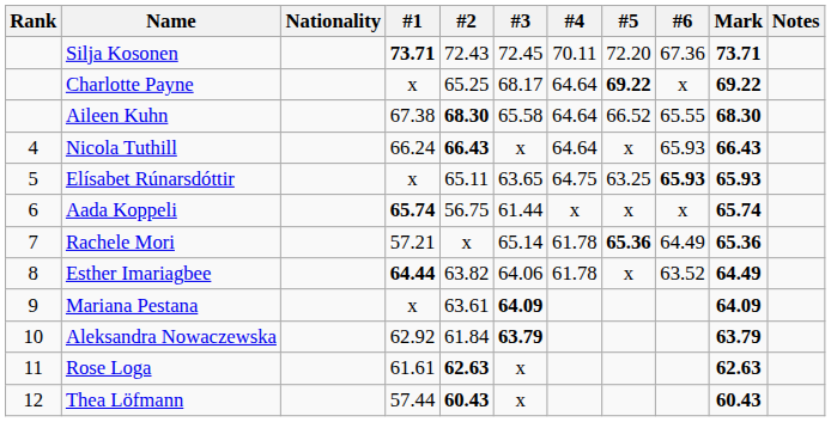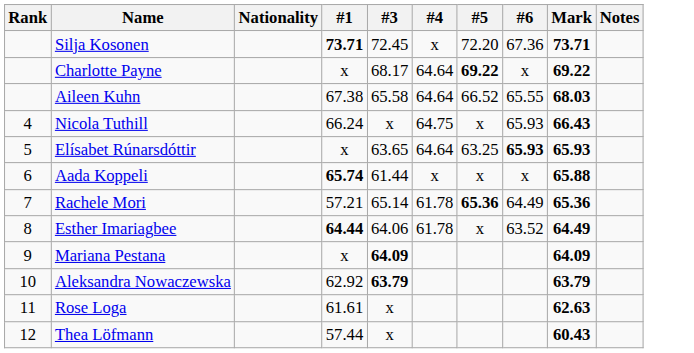- column: #2 | 72.43 | 65.25 | 68.30 | 66.43 | 65.11 | 56.75 | x | 63.82 | 63.61 | 61.84 | 62.63 | 60.43
Silja Kosonen | #4: 70.11 -> x
Aileen Kuhn | Mark: 68.30 -> 68.03
Nicola Tuthill | #4: 64.64 -> 64.75
Elísabet Rúnarsdóttir | #4: 64.75 -> 64.64
Aada Koppeli | Mark: 65.74 -> 65.88
